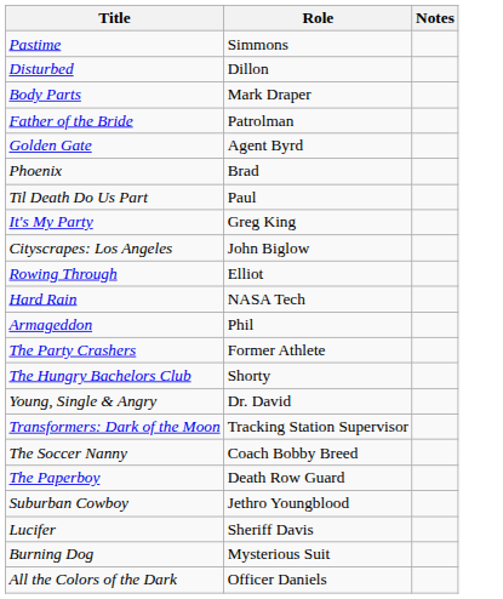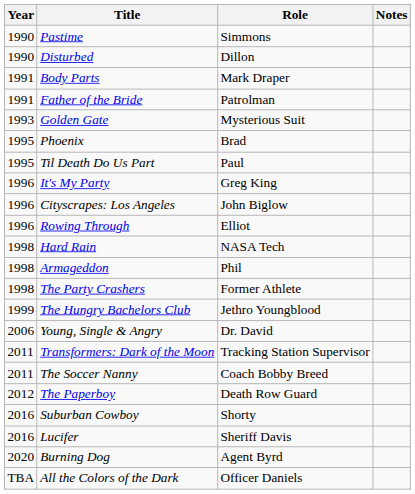+ column: Year | 1990 | 1990 | 1991 | 1991 | 1993 | 1995 | 1995 | 1996 | 1996 | 1996 | 1998 | 1998 | 1998 | 1999 | 2006 | 2011 | 2011 | 2012 | 2016 | 2016 | 2020 | TBA
Golden Gate | Role: Agent Byrd -> Mysterious Suit
The Hungry Bachelors Club | Role: Shorty -> Jethro Youngblood
Suburban Cowboy | Role: Jethro Youngblood -> Shorty
Burning Dog | Role: Mysterious Suit -> Agent Byrd
